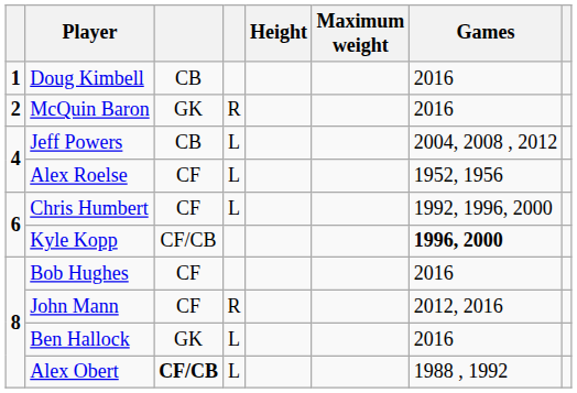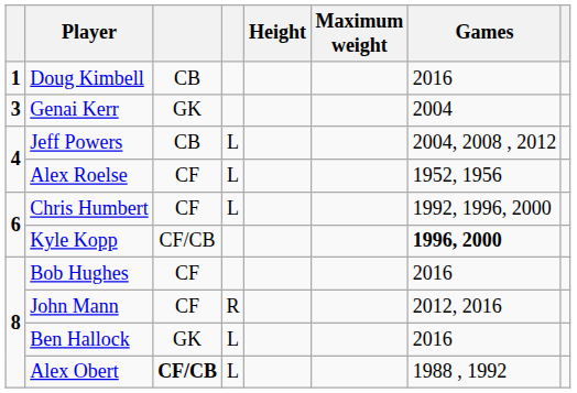- row: 2 | McQuin Baron | GK | R | 2016
+ row: 3 | Genai Kerr | GK | 2004
